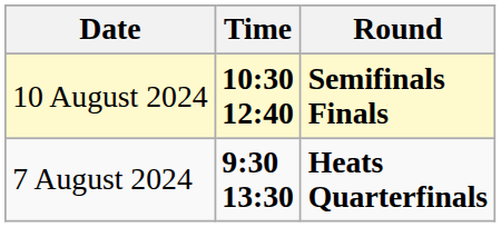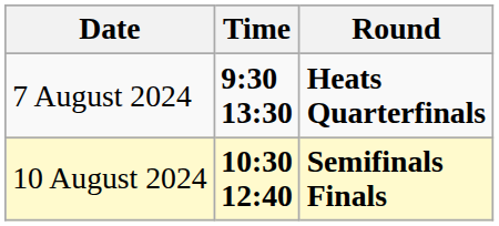rows swapped: 7 August 2024 <-> 10 August 2024
